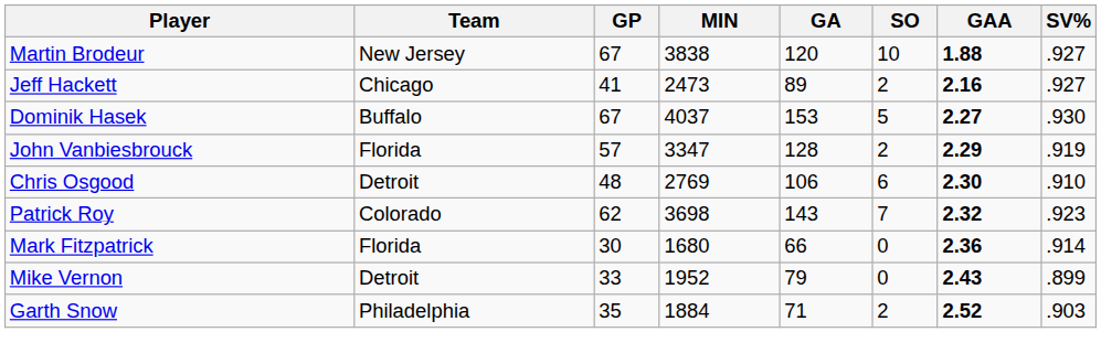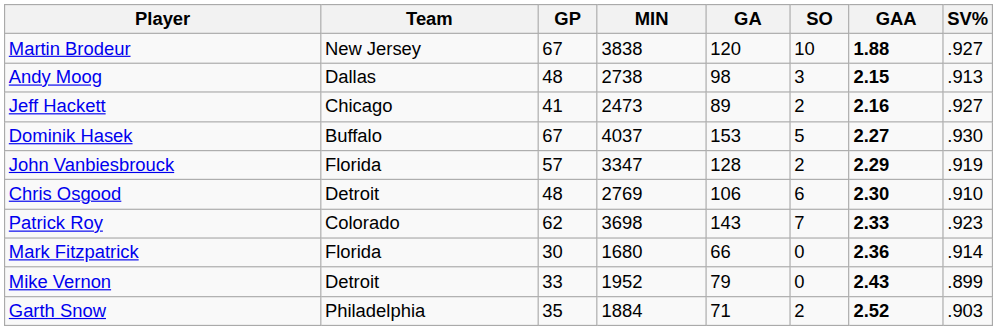+ row: Andy Moog | Dallas | 48 | 2738 | 98 | 3 | 2.15 | .913
Patrick Roy | GAA: 2.32 -> 2.33
